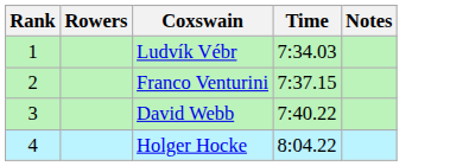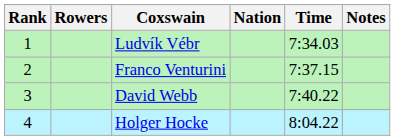+ column: Nation
